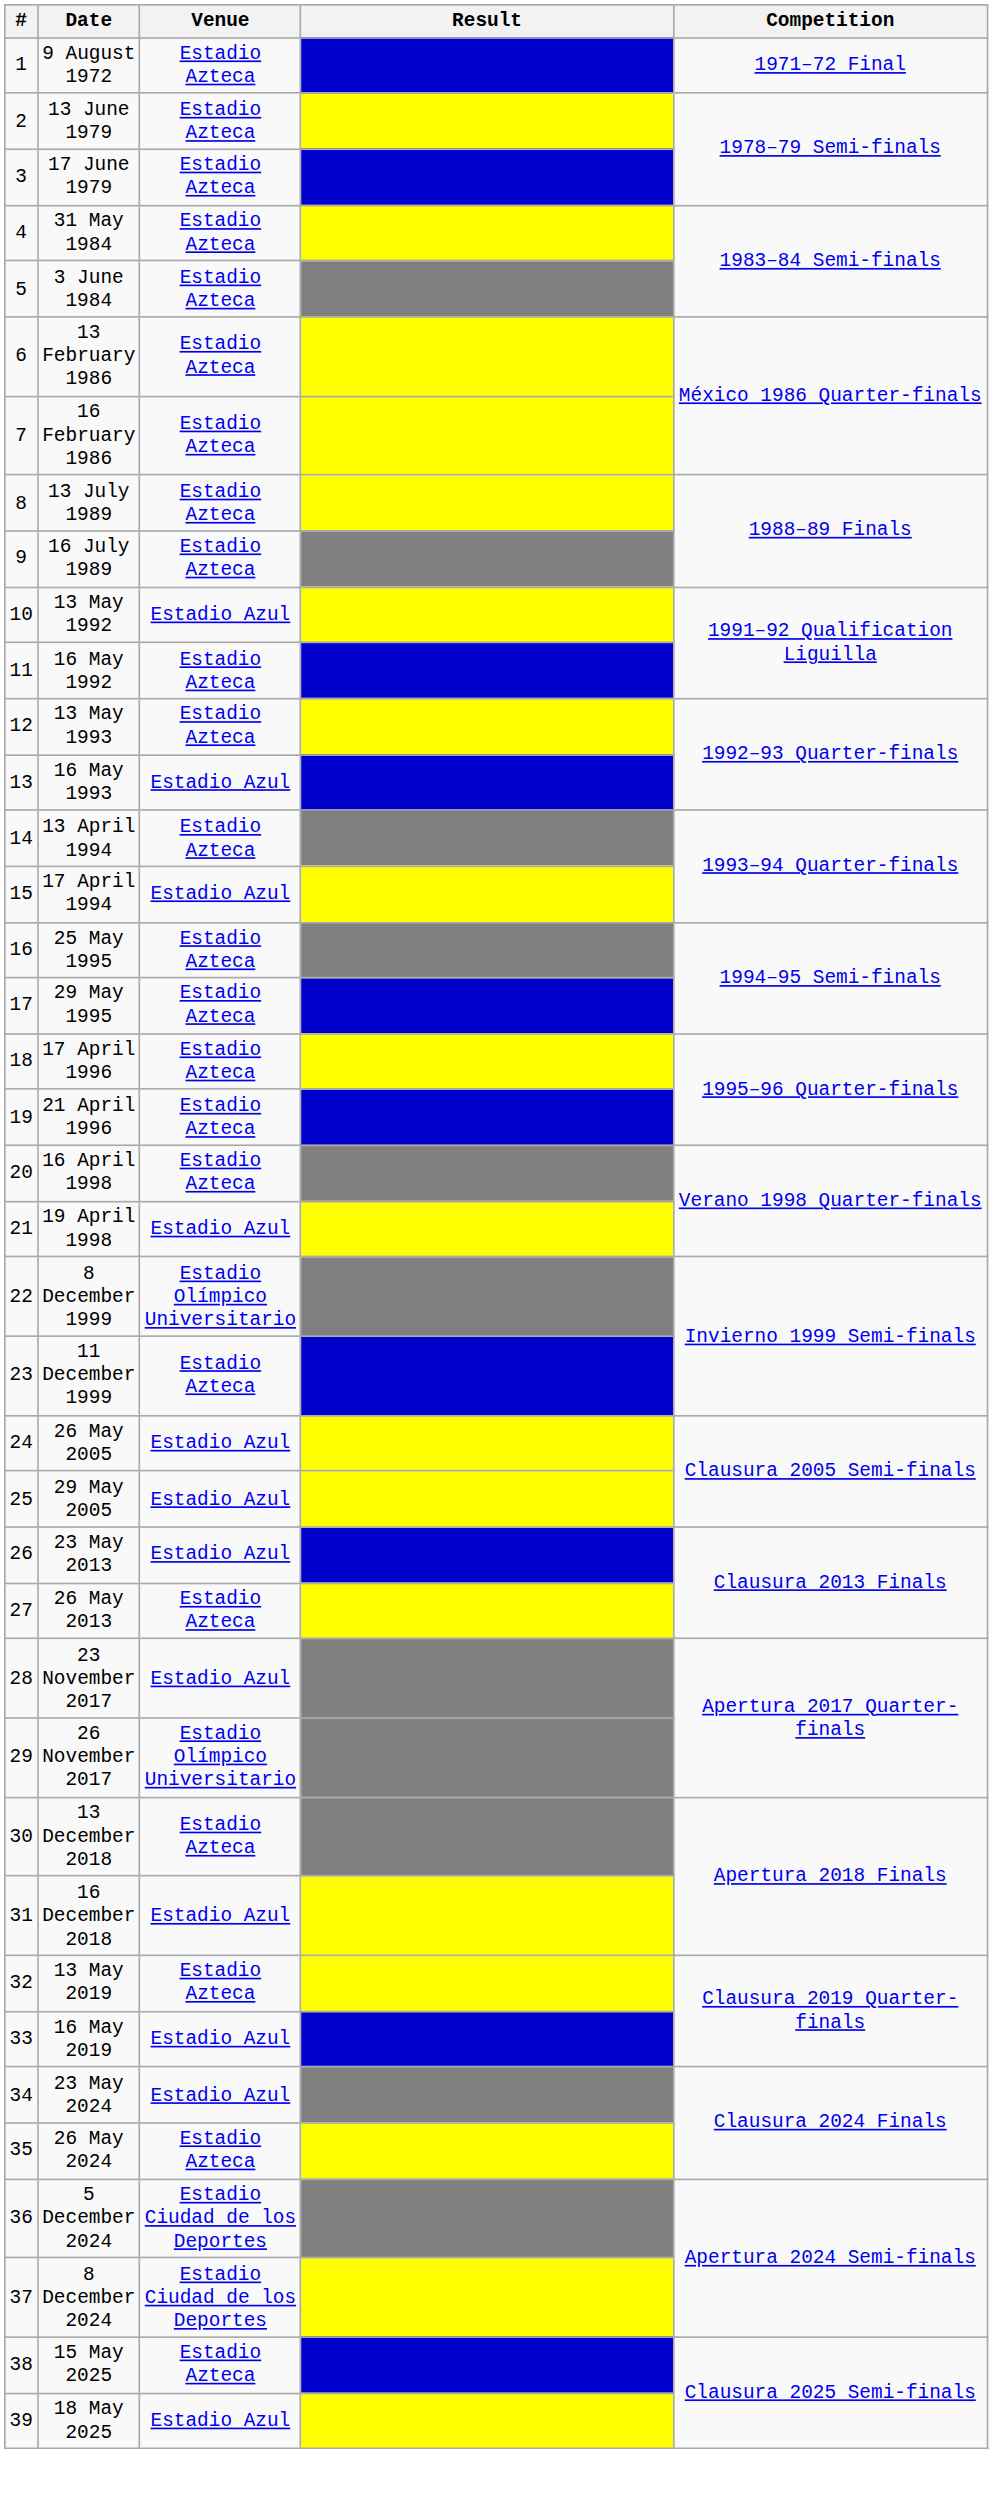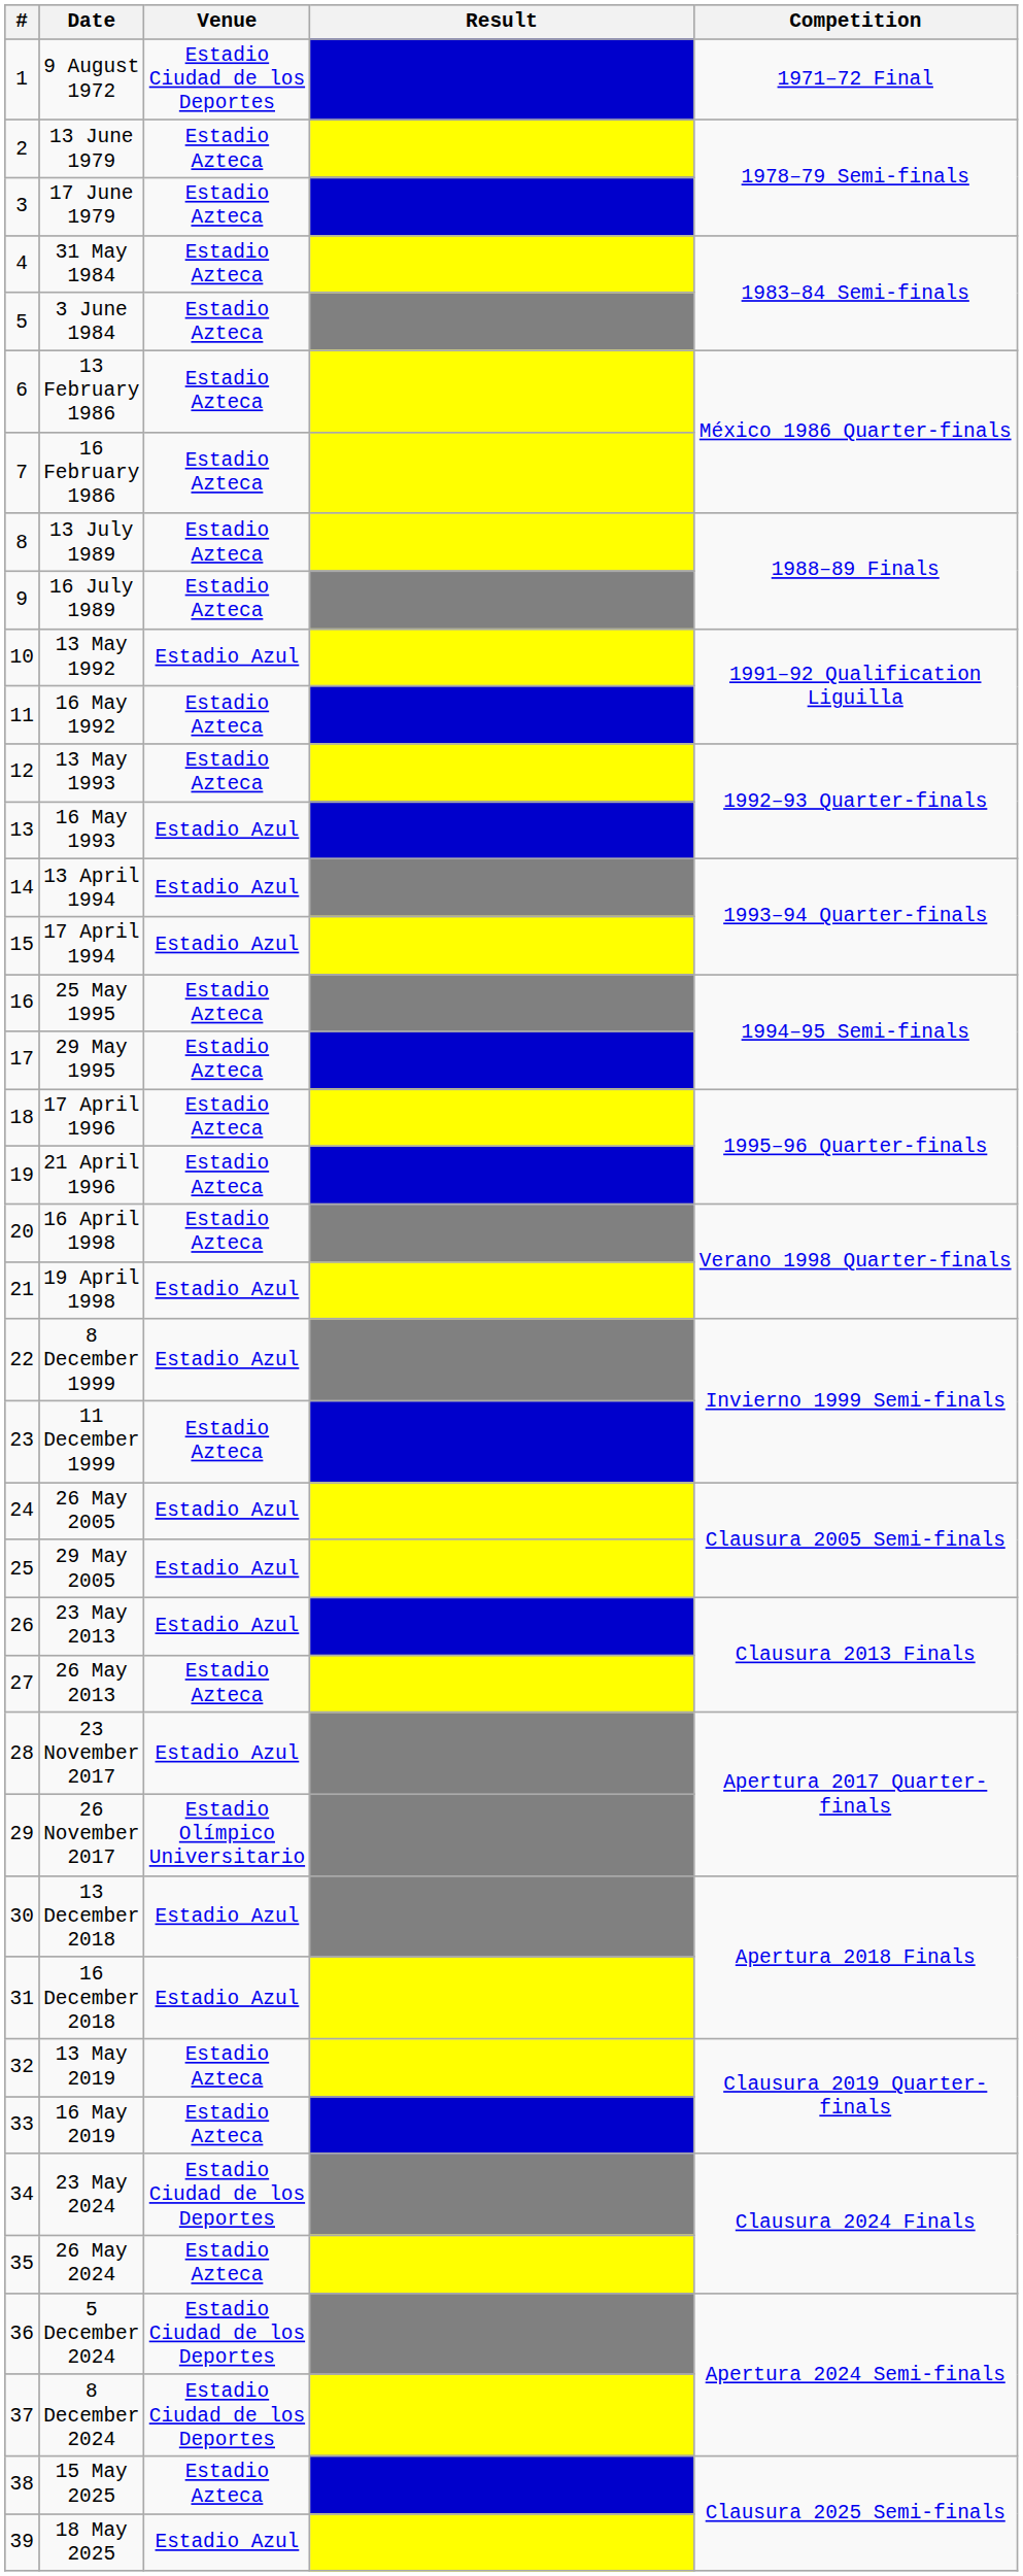9 August 1972 | Venue: Estadio Azteca -> Estadio Ciudad de los Deportes
13 April 1994 | Venue: Estadio Azteca -> Estadio Azul
8 December 1999 | Venue: Estadio Olímpico Universitario -> Estadio Azul
13 December 2018 | Venue: Estadio Azteca -> Estadio Azul
16 May 2019 | Venue: Estadio Azul -> Estadio Azteca
23 May 2024 | Venue: Estadio Azul -> Estadio Ciudad de los Deportes
